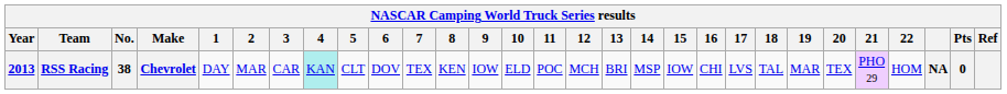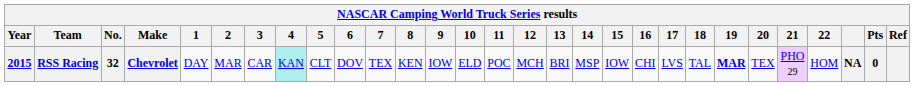RSS Racing | Year: 2013 -> 2015
RSS Racing | No.: 38 -> 32
RSS Racing | 19: normal -> bold
